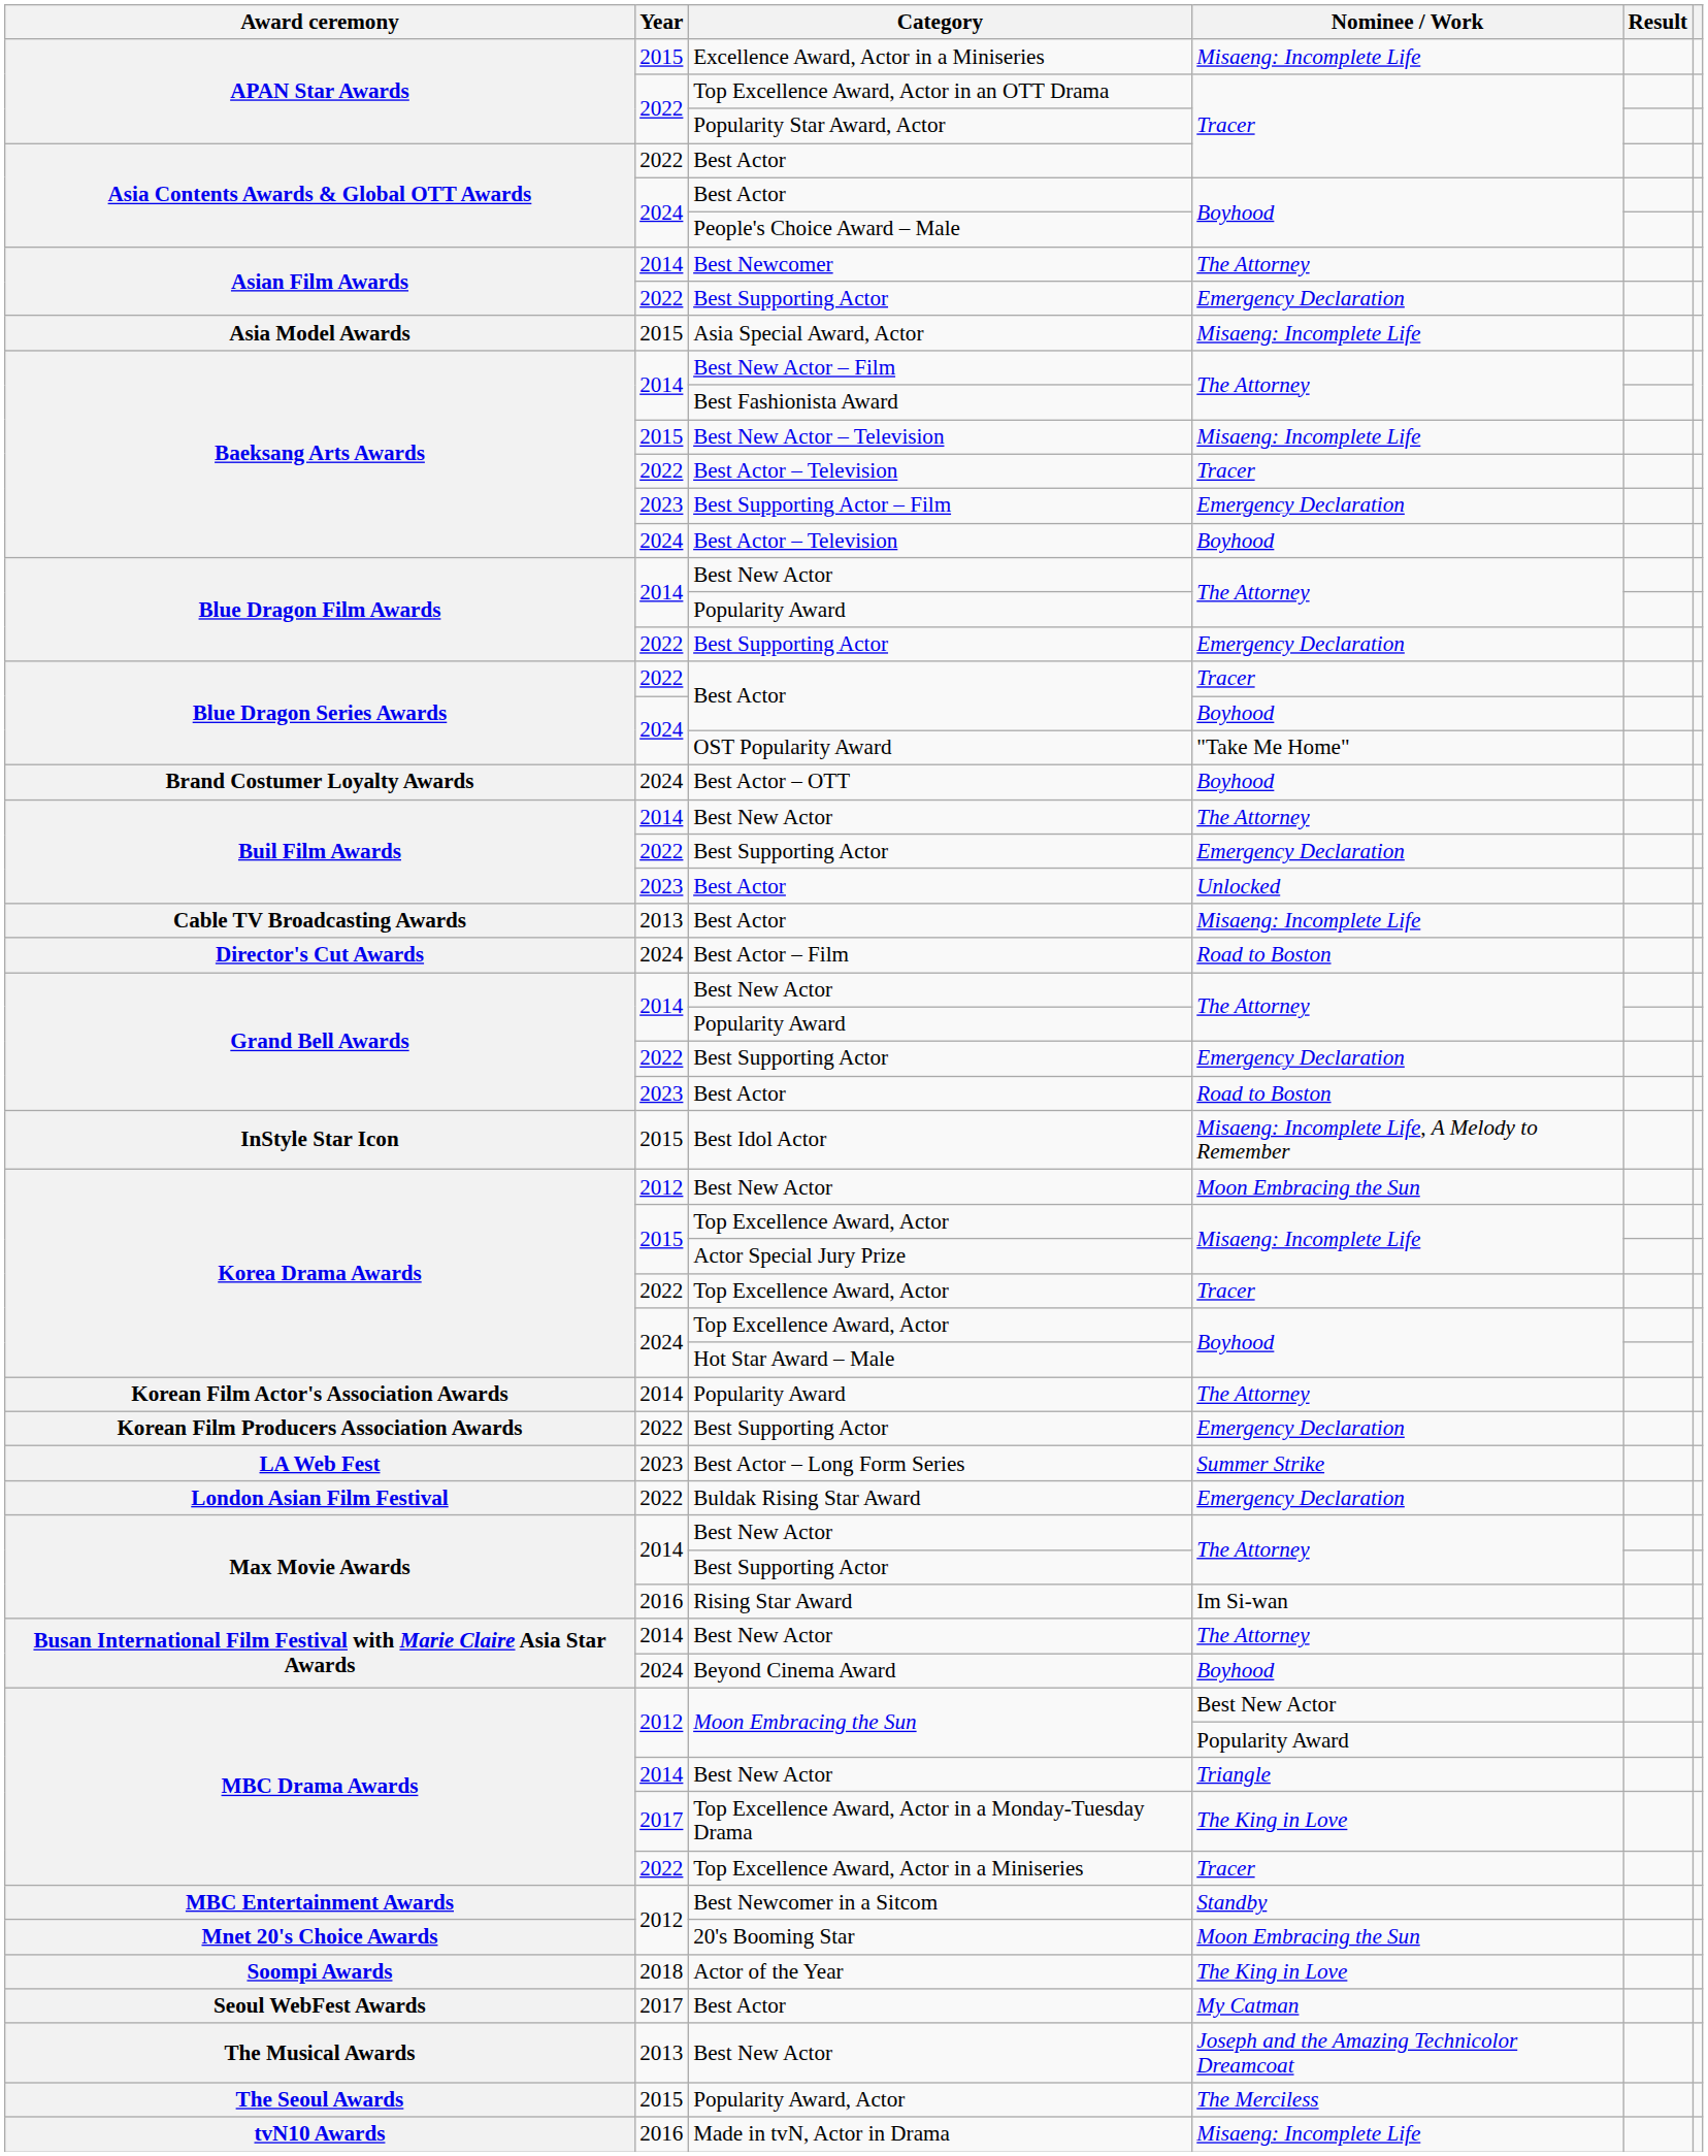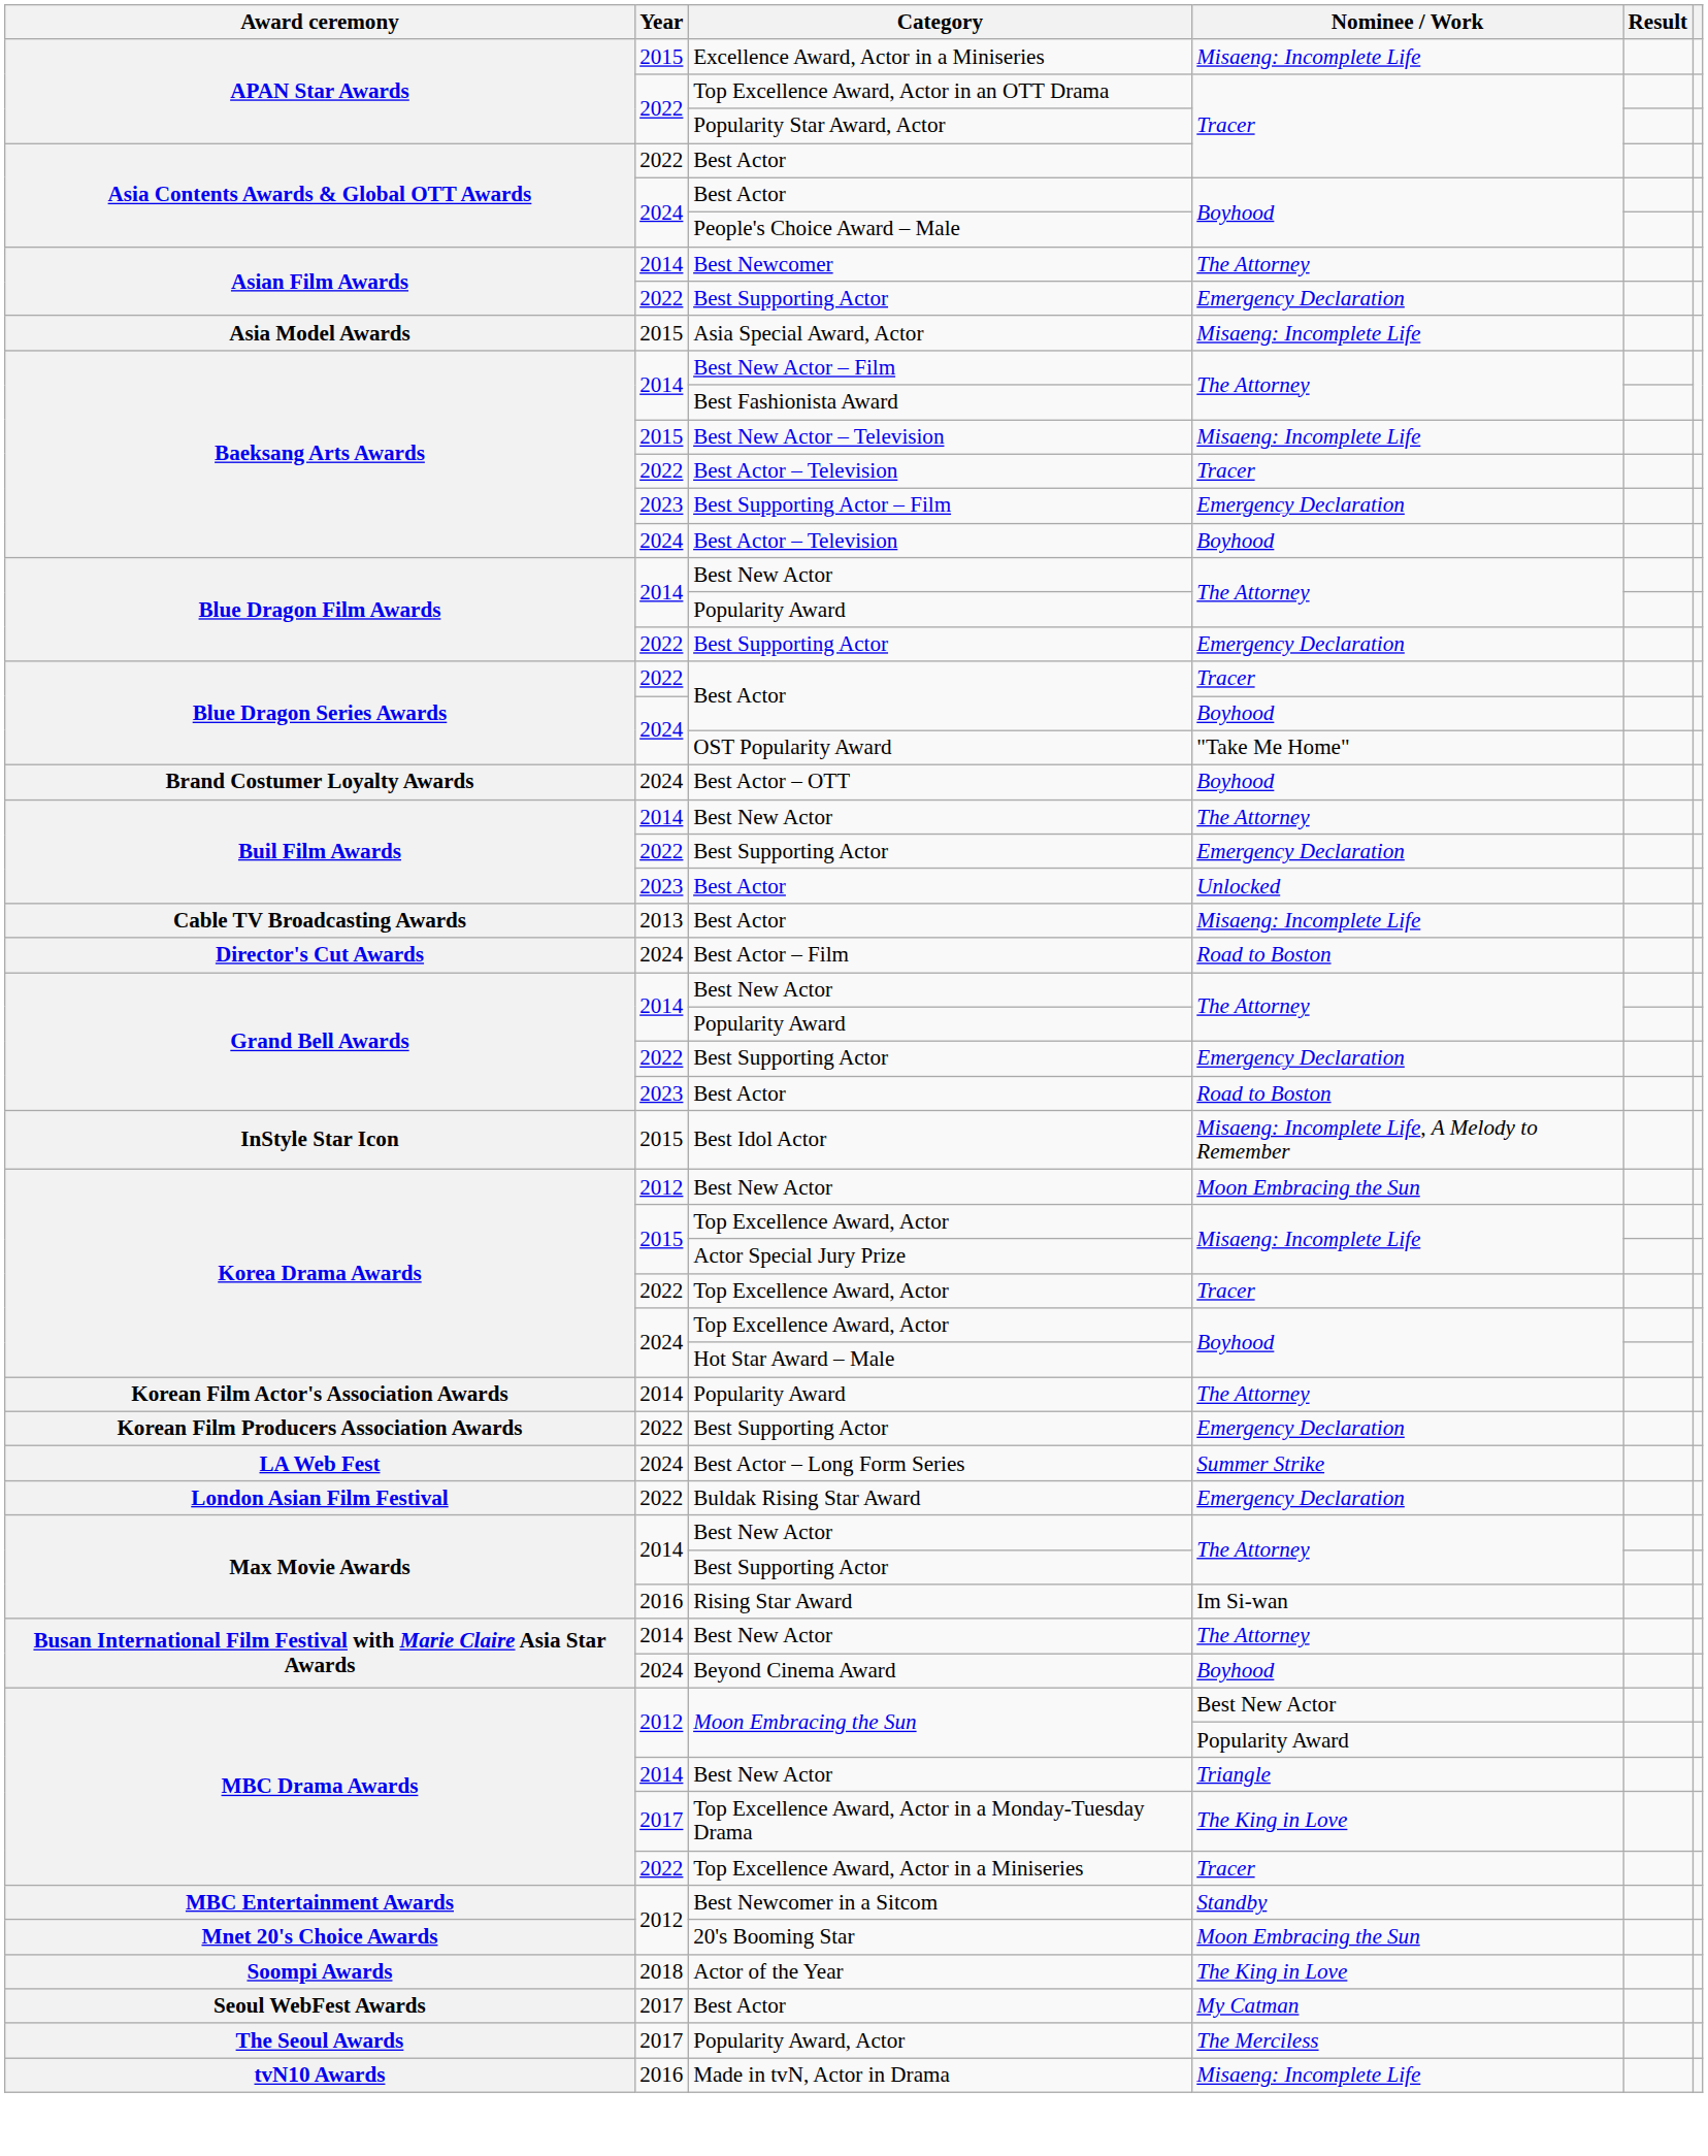Best Actor – Long Form Series | Year: 2023 -> 2024
- row: The Musical Awards | 2013 | Best New Actor | Joseph and the Amazing Technicolor Dreamcoat
Popularity Award, Actor | Year: 2015 -> 2017
